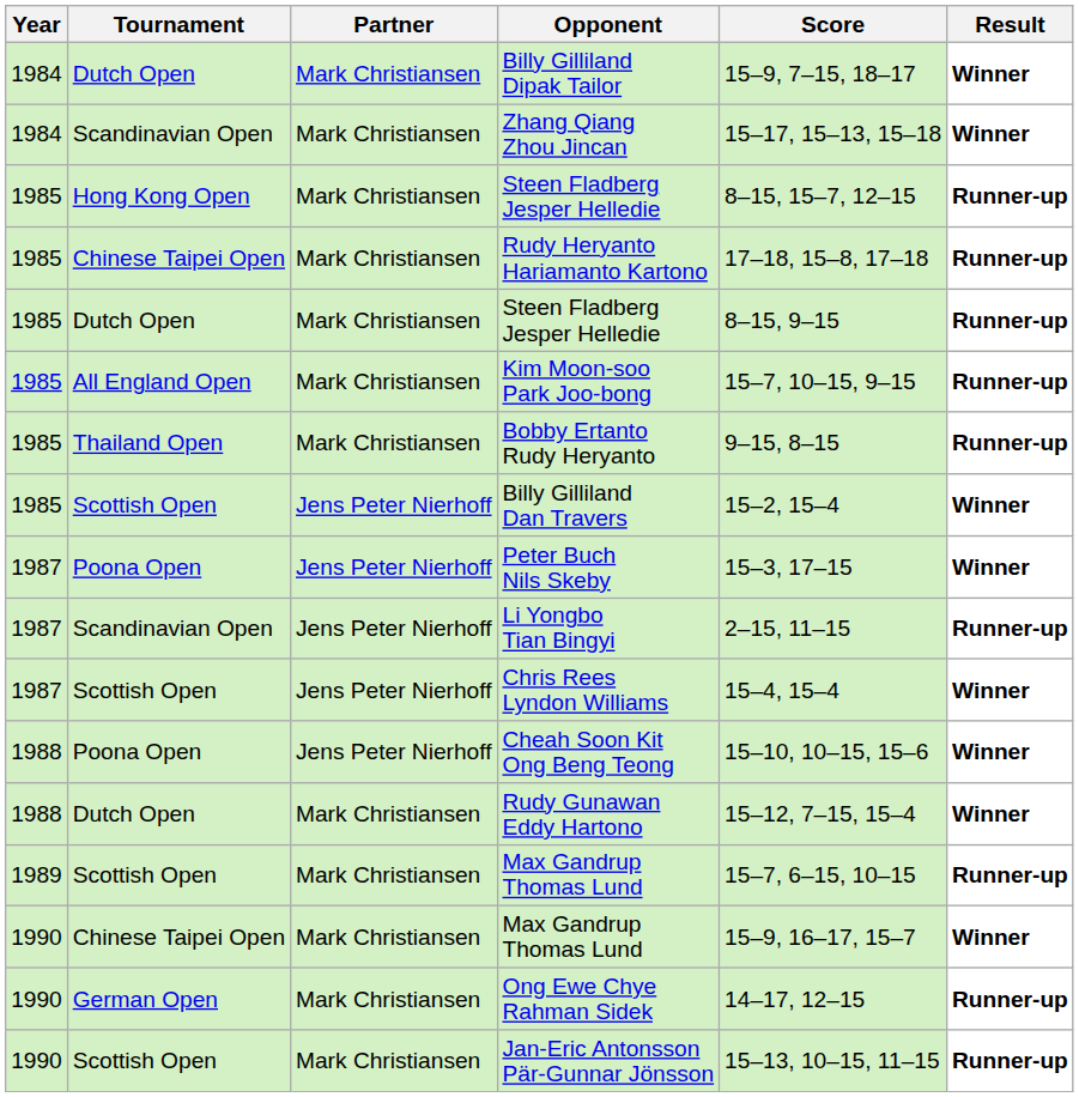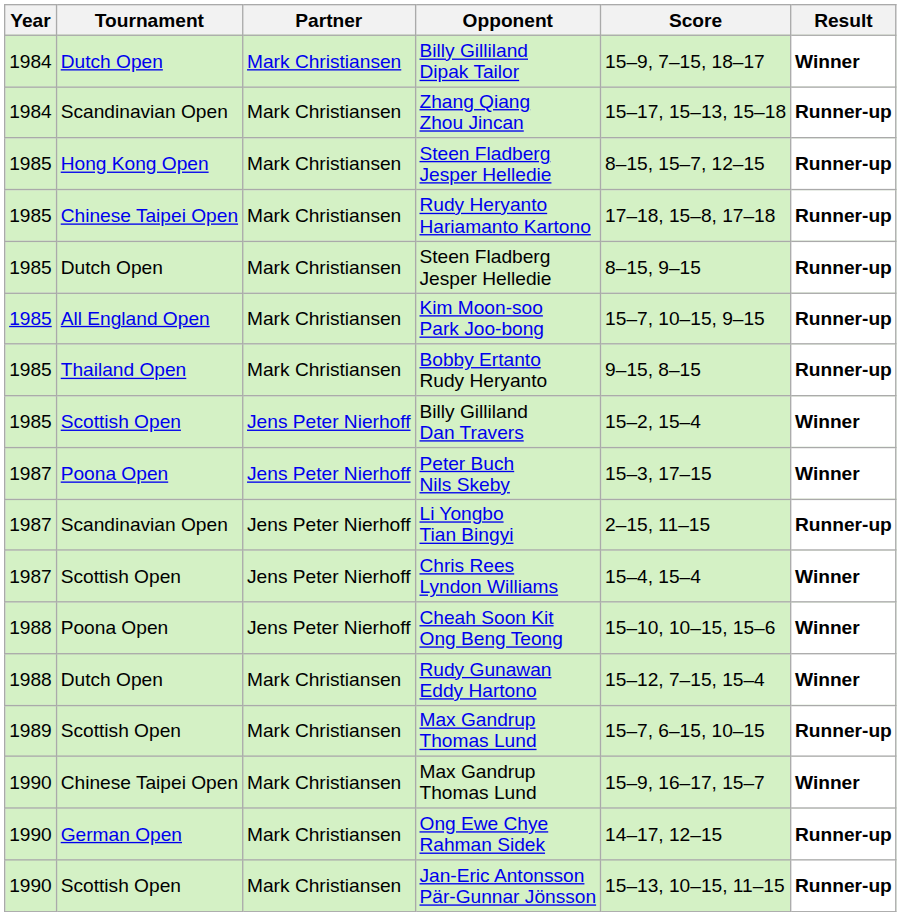Zhang Qiang Zhou Jincan | Result: Winner -> Runner-up
